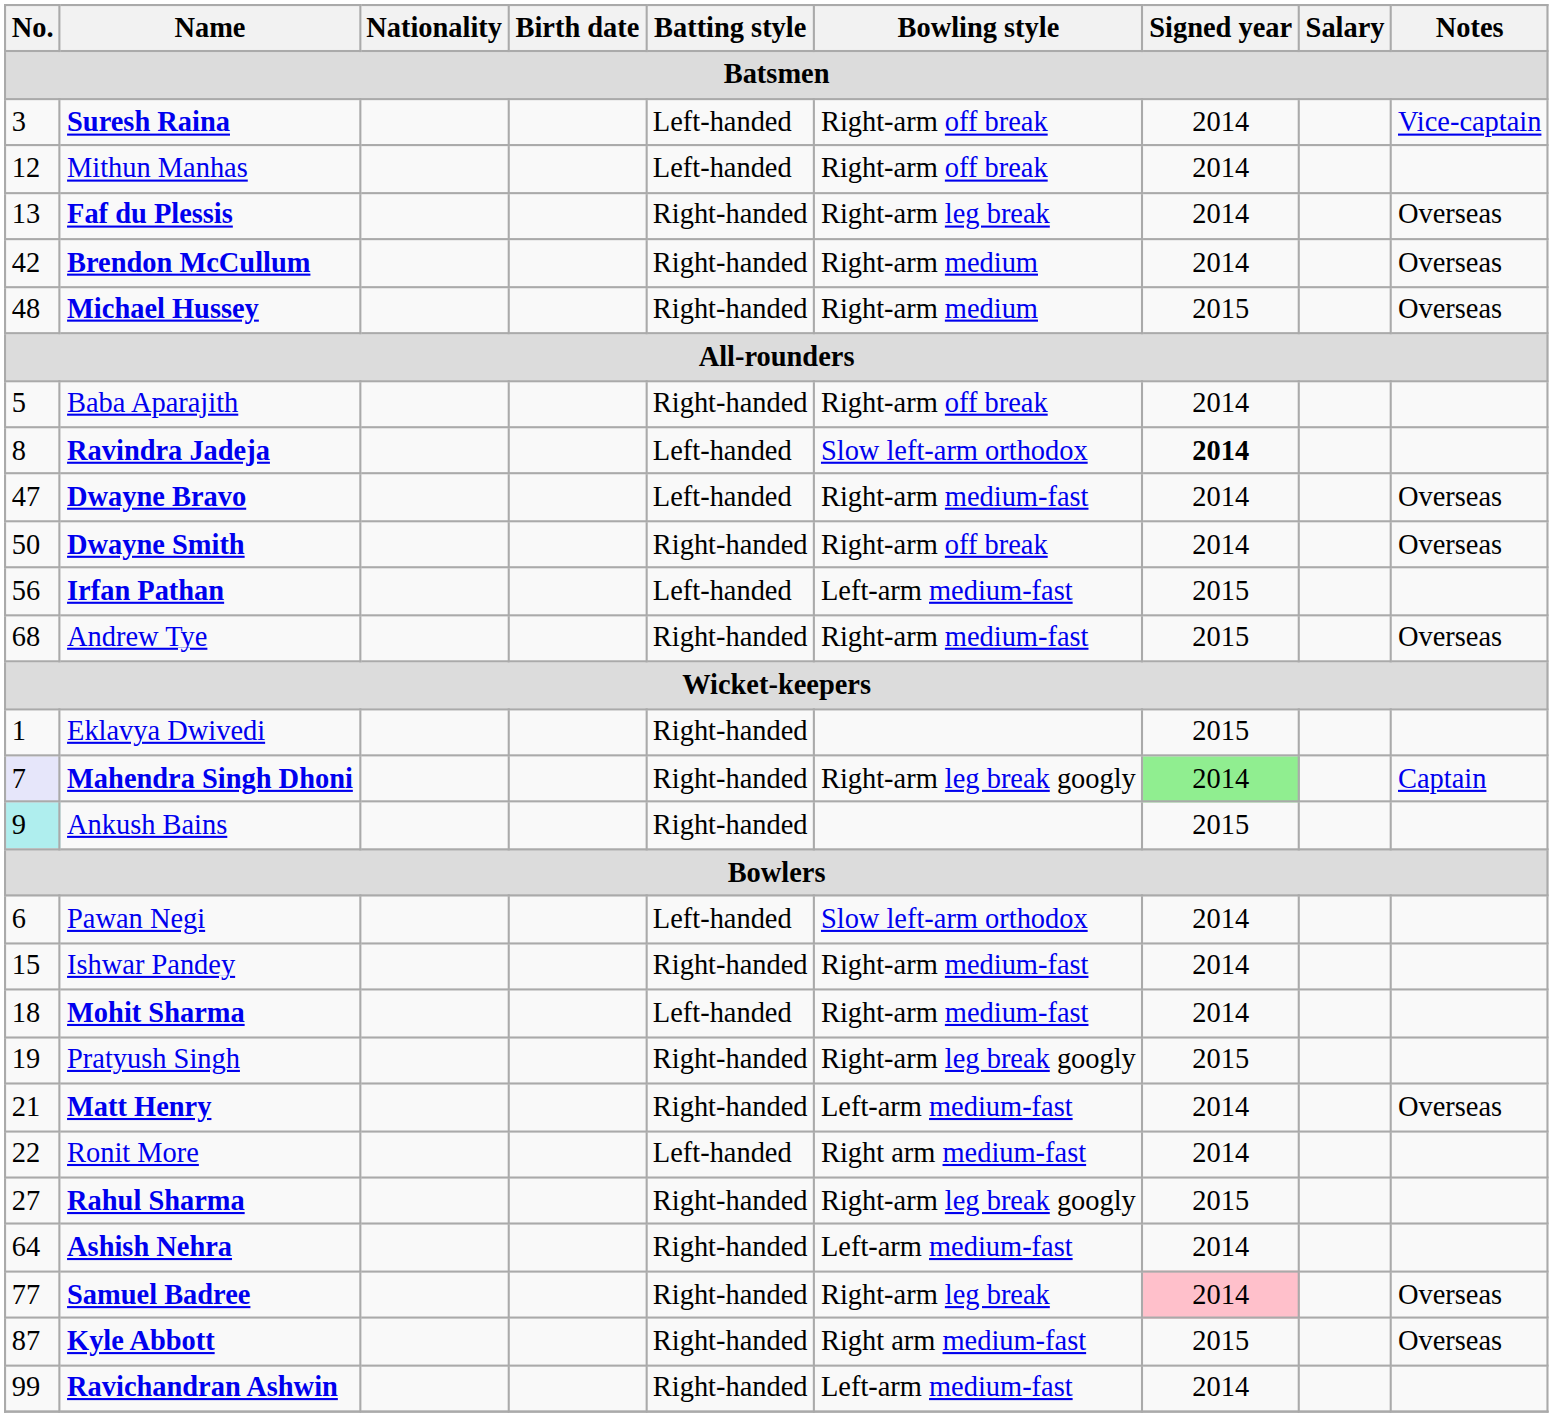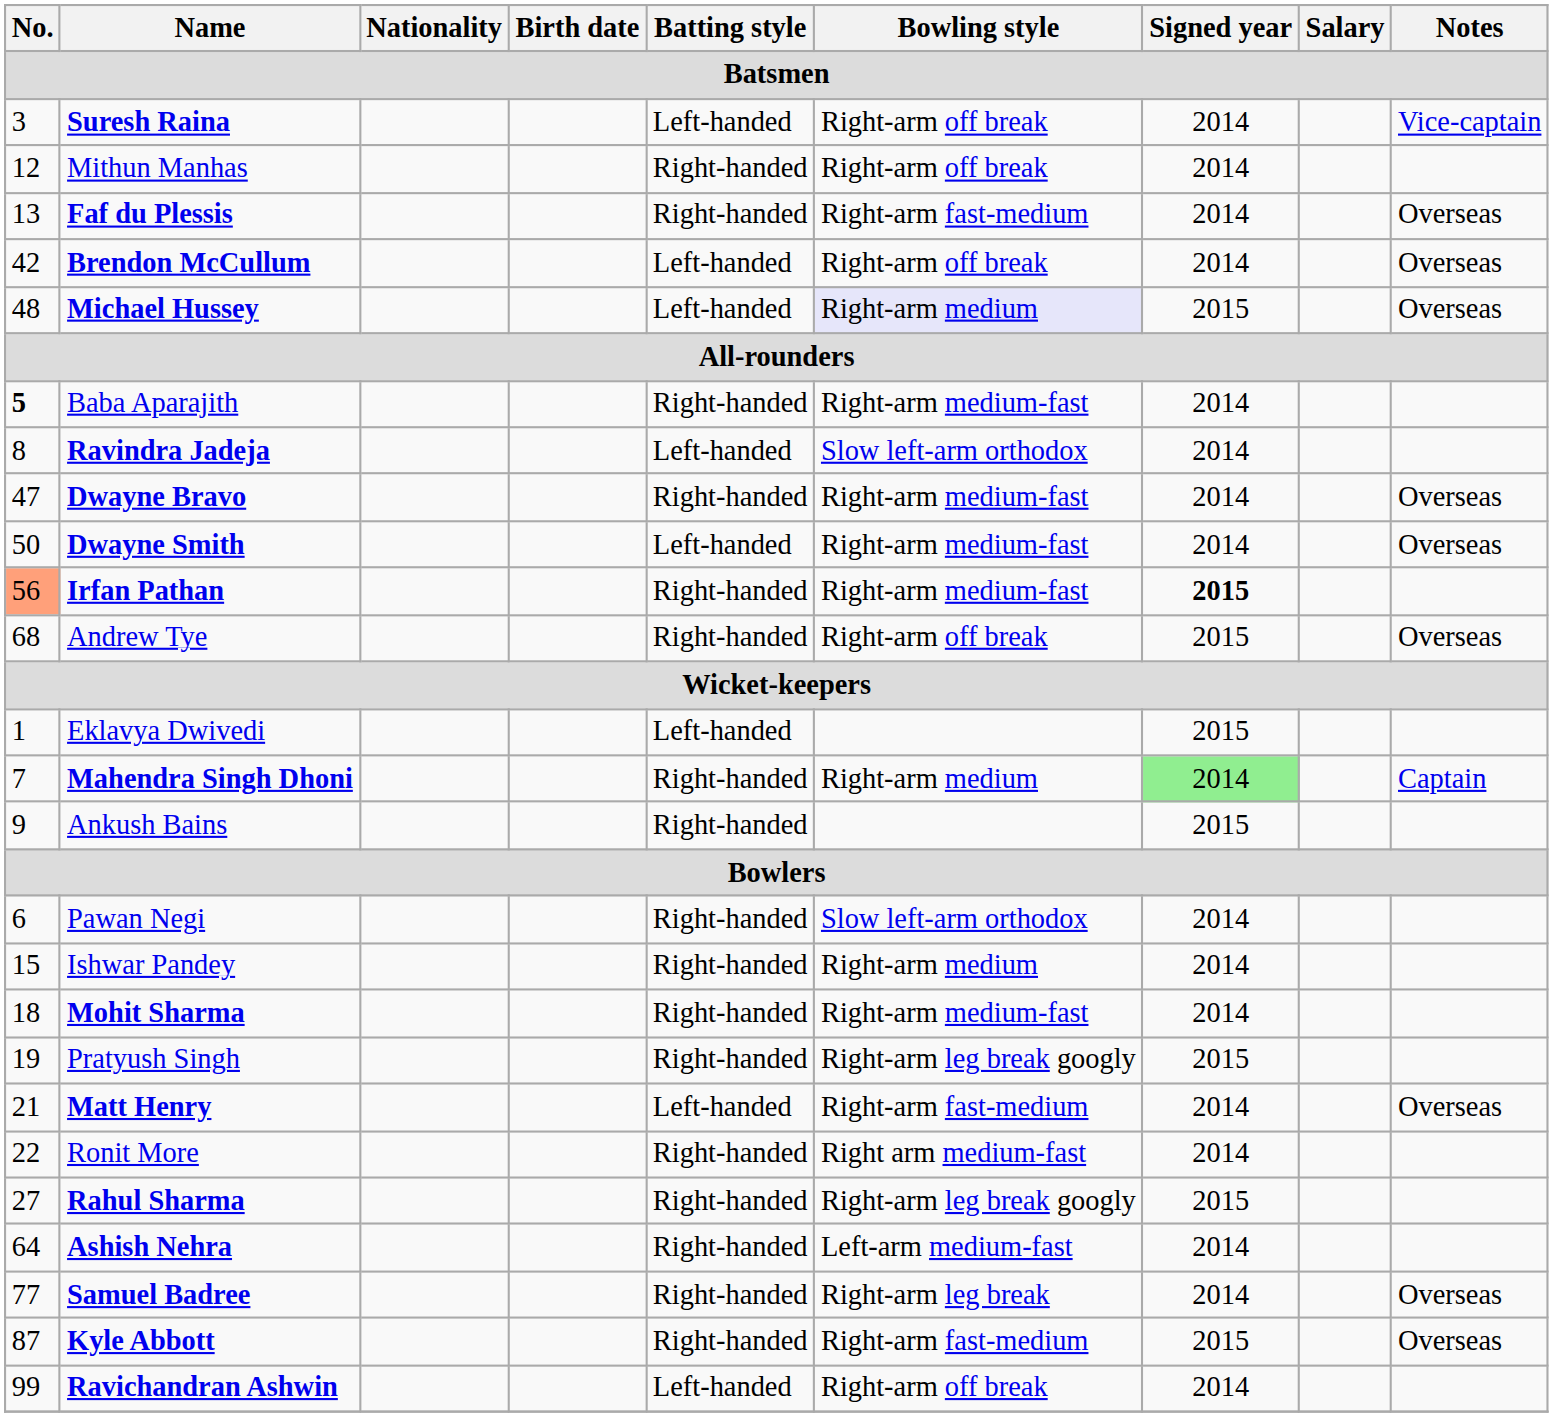Mithun Manhas | Batting style: Left-handed -> Right-handed
Faf du Plessis | Bowling style: Right-arm leg break -> Right-arm fast-medium
Brendon McCullum | Batting style: Right-handed -> Left-handed
Brendon McCullum | Bowling style: Right-arm medium -> Right-arm off break
Michael Hussey | Batting style: Right-handed -> Left-handed
Michael Hussey | Bowling style: no background -> lavender background
Baba Aparajith | No.: normal -> bold
Baba Aparajith | Bowling style: Right-arm off break -> Right-arm medium-fast
Ravindra Jadeja | Signed year: bold -> normal
Dwayne Bravo | Batting style: Left-handed -> Right-handed
Dwayne Smith | Batting style: Right-handed -> Left-handed
Dwayne Smith | Bowling style: Right-arm off break -> Right-arm medium-fast
Irfan Pathan | No.: no background -> lightsalmon background
Irfan Pathan | Batting style: Left-handed -> Right-handed
Irfan Pathan | Bowling style: Left-arm medium-fast -> Right-arm medium-fast
Irfan Pathan | Signed year: normal -> bold
Andrew Tye | Bowling style: Right-arm medium-fast -> Right-arm off break
Eklavya Dwivedi | Batting style: Right-handed -> Left-handed
Mahendra Singh Dhoni | No.: lavender background -> no background
Mahendra Singh Dhoni | Bowling style: Right-arm leg break googly -> Right-arm medium
Ankush Bains | No.: paleturquoise background -> no background
Pawan Negi | Batting style: Left-handed -> Right-handed
Ishwar Pandey | Bowling style: Right-arm medium-fast -> Right-arm medium
Mohit Sharma | Batting style: Left-handed -> Right-handed
Matt Henry | Batting style: Right-handed -> Left-handed
Matt Henry | Bowling style: Left-arm medium-fast -> Right-arm fast-medium
Ronit More | Batting style: Left-handed -> Right-handed
Samuel Badree | Signed year: pink background -> no background
Kyle Abbott | Bowling style: Right arm medium-fast -> Right-arm fast-medium
Ravichandran Ashwin | Batting style: Right-handed -> Left-handed
Ravichandran Ashwin | Bowling style: Left-arm medium-fast -> Right-arm off break
